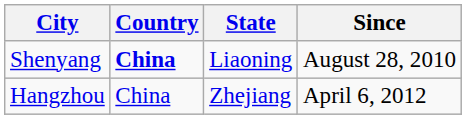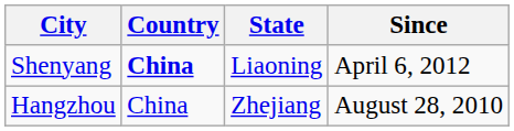Shenyang | Since: August 28, 2010 -> April 6, 2012
Hangzhou | Since: April 6, 2012 -> August 28, 2010
